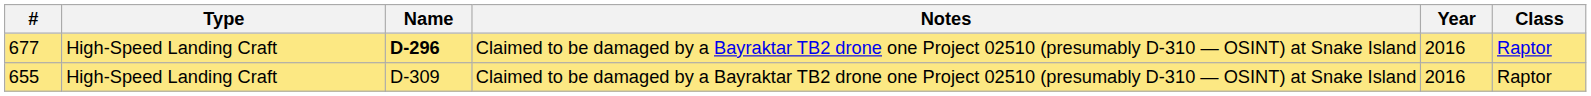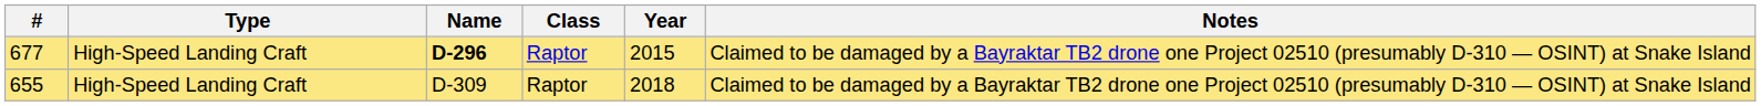columns swapped: Class <-> Notes
677 | Year: 2016 -> 2015
655 | Year: 2016 -> 2018
